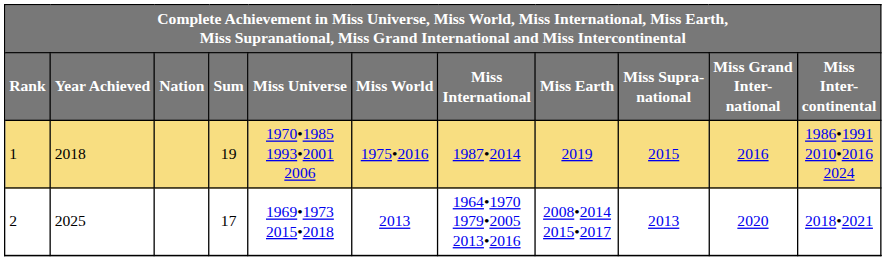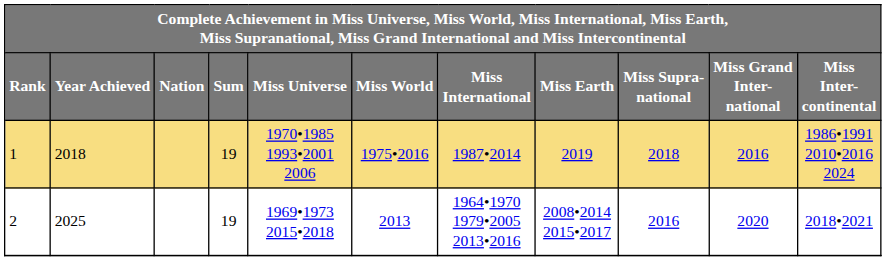1 | Miss Supra- national: 2015 -> 2018
2 | Sum: 17 -> 19
2 | Miss Supra- national: 2013 -> 2016
